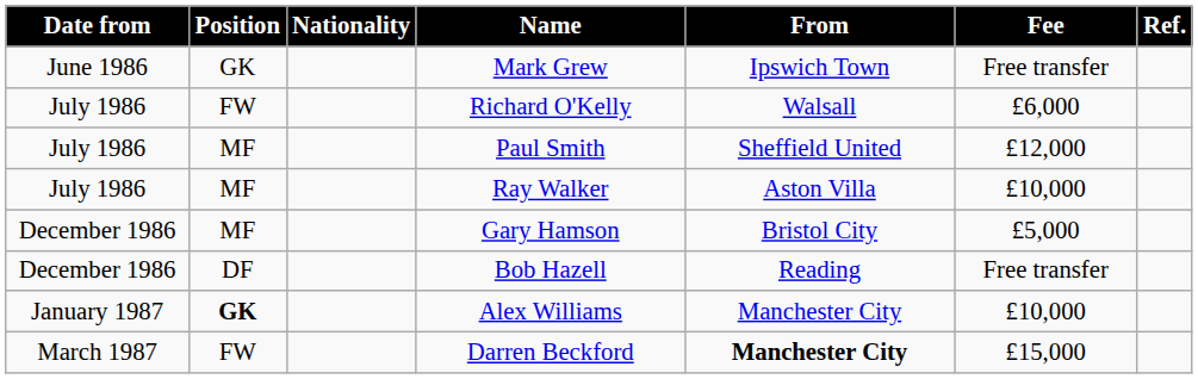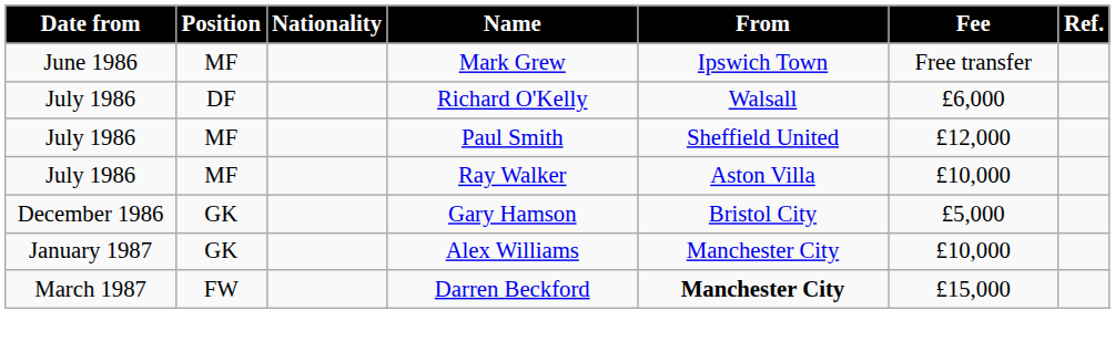Mark Grew | Position: GK -> MF
Richard O'Kelly | Position: FW -> DF
Gary Hamson | Position: MF -> GK
- row: December 1986 | DF | Bob Hazell | Reading | Free transfer
Alex Williams | Position: bold -> normal
